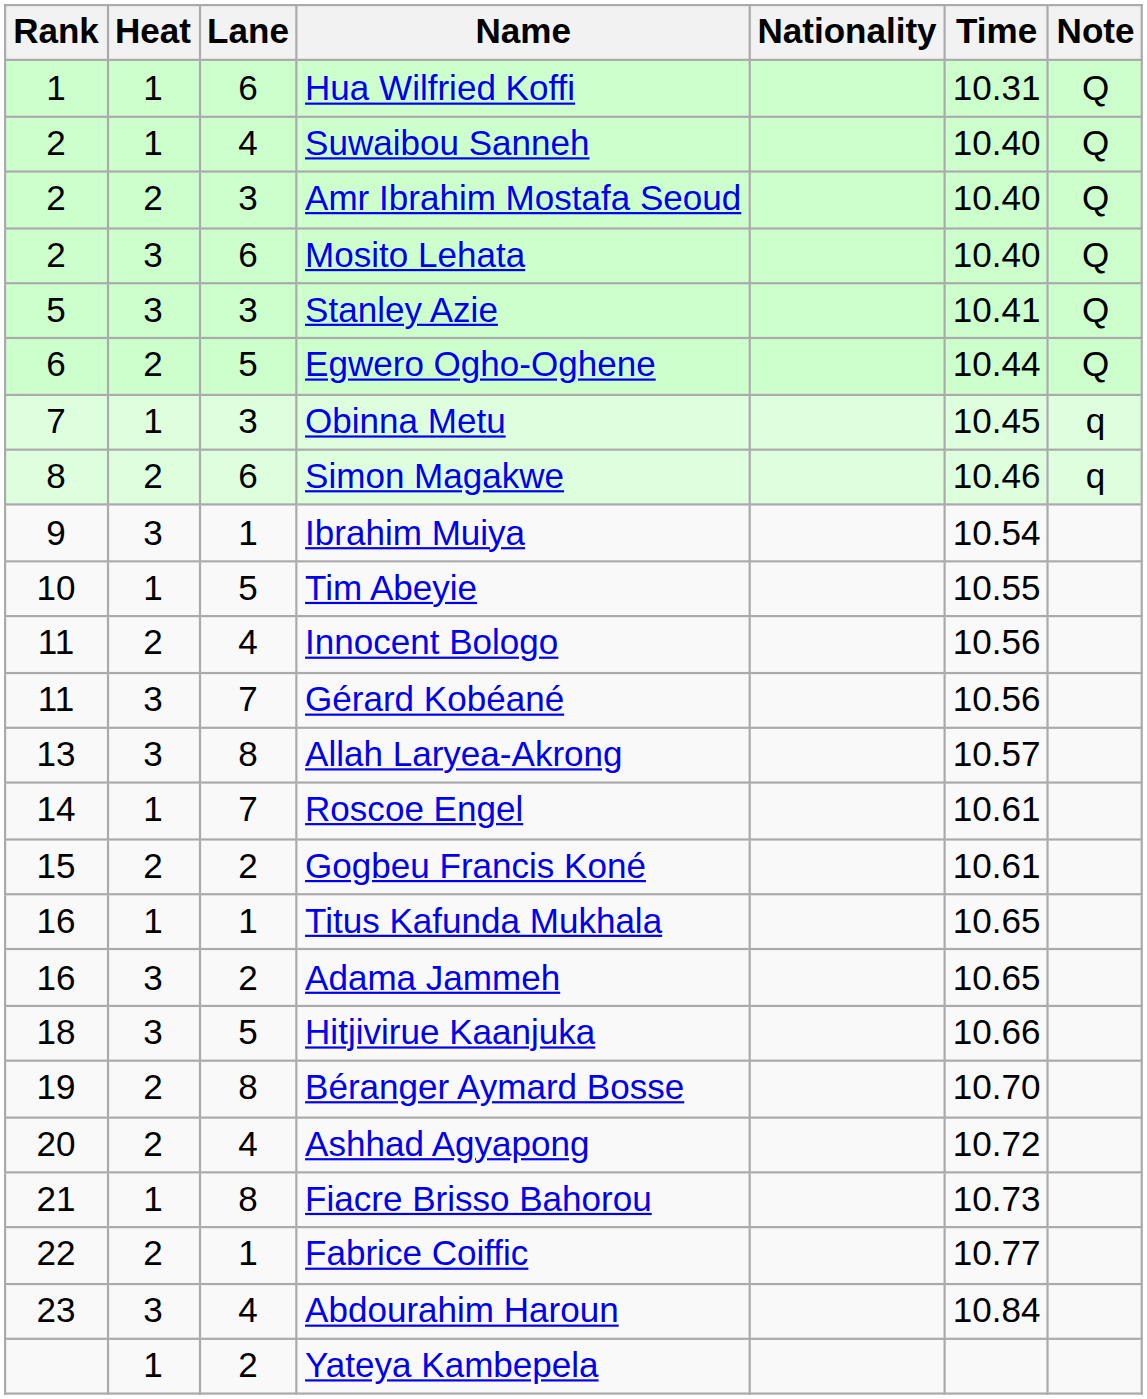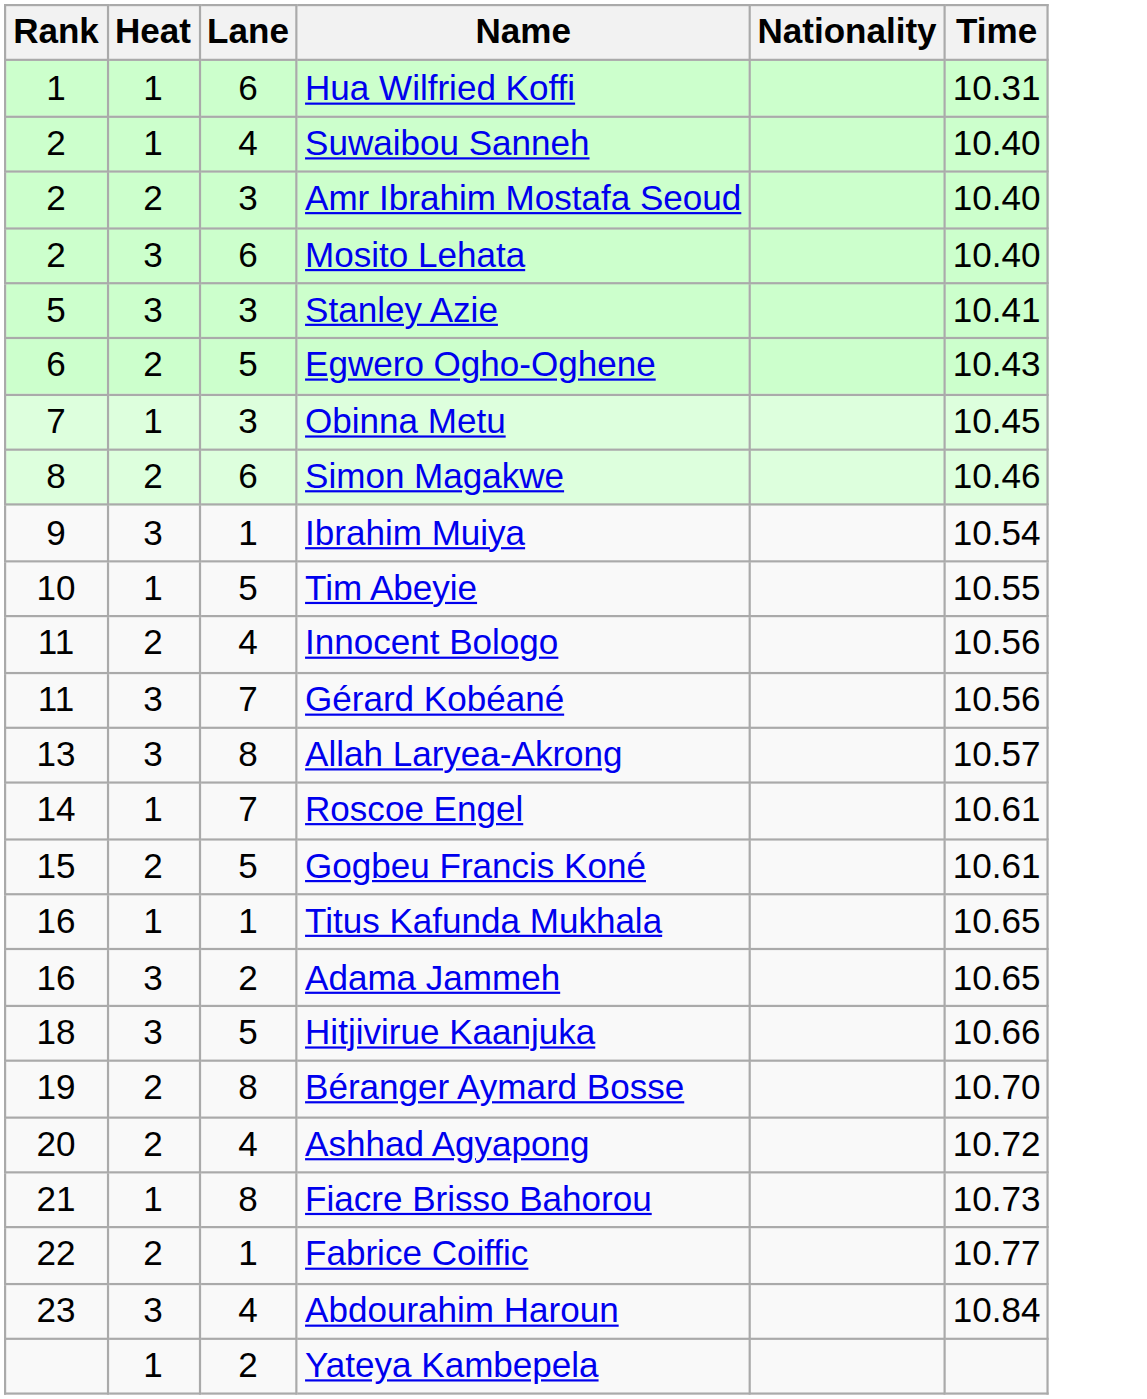- column: Note | Q | Q | Q | Q | Q | Q | q | q
Egwero Ogho-Oghene | Time: 10.44 -> 10.43
Gogbeu Francis Koné | Lane: 2 -> 5
